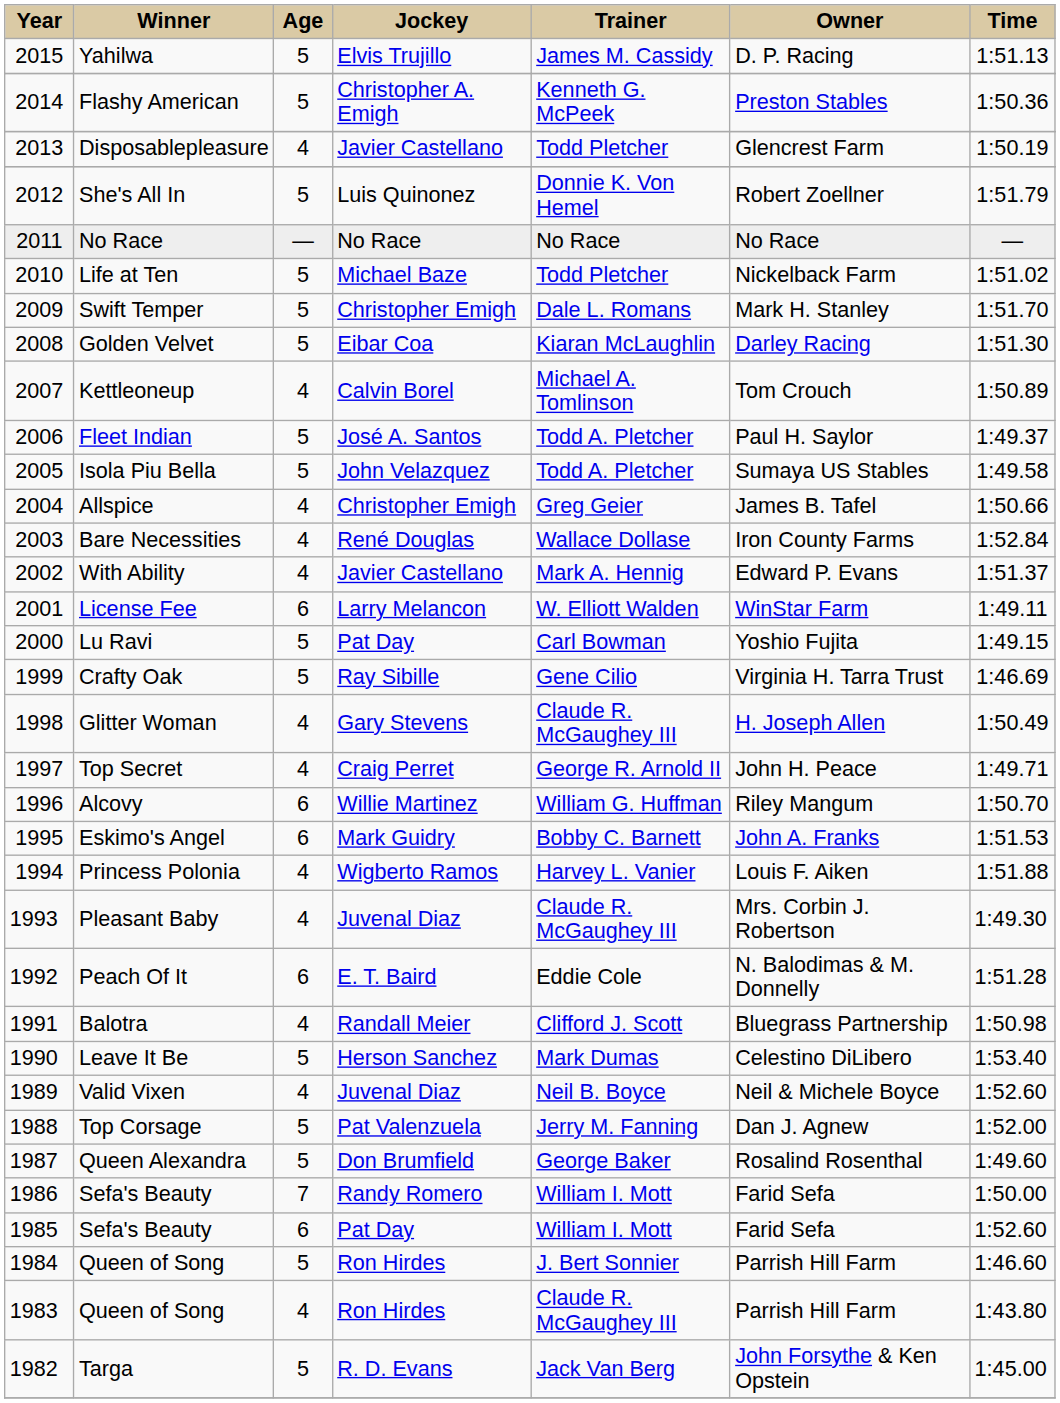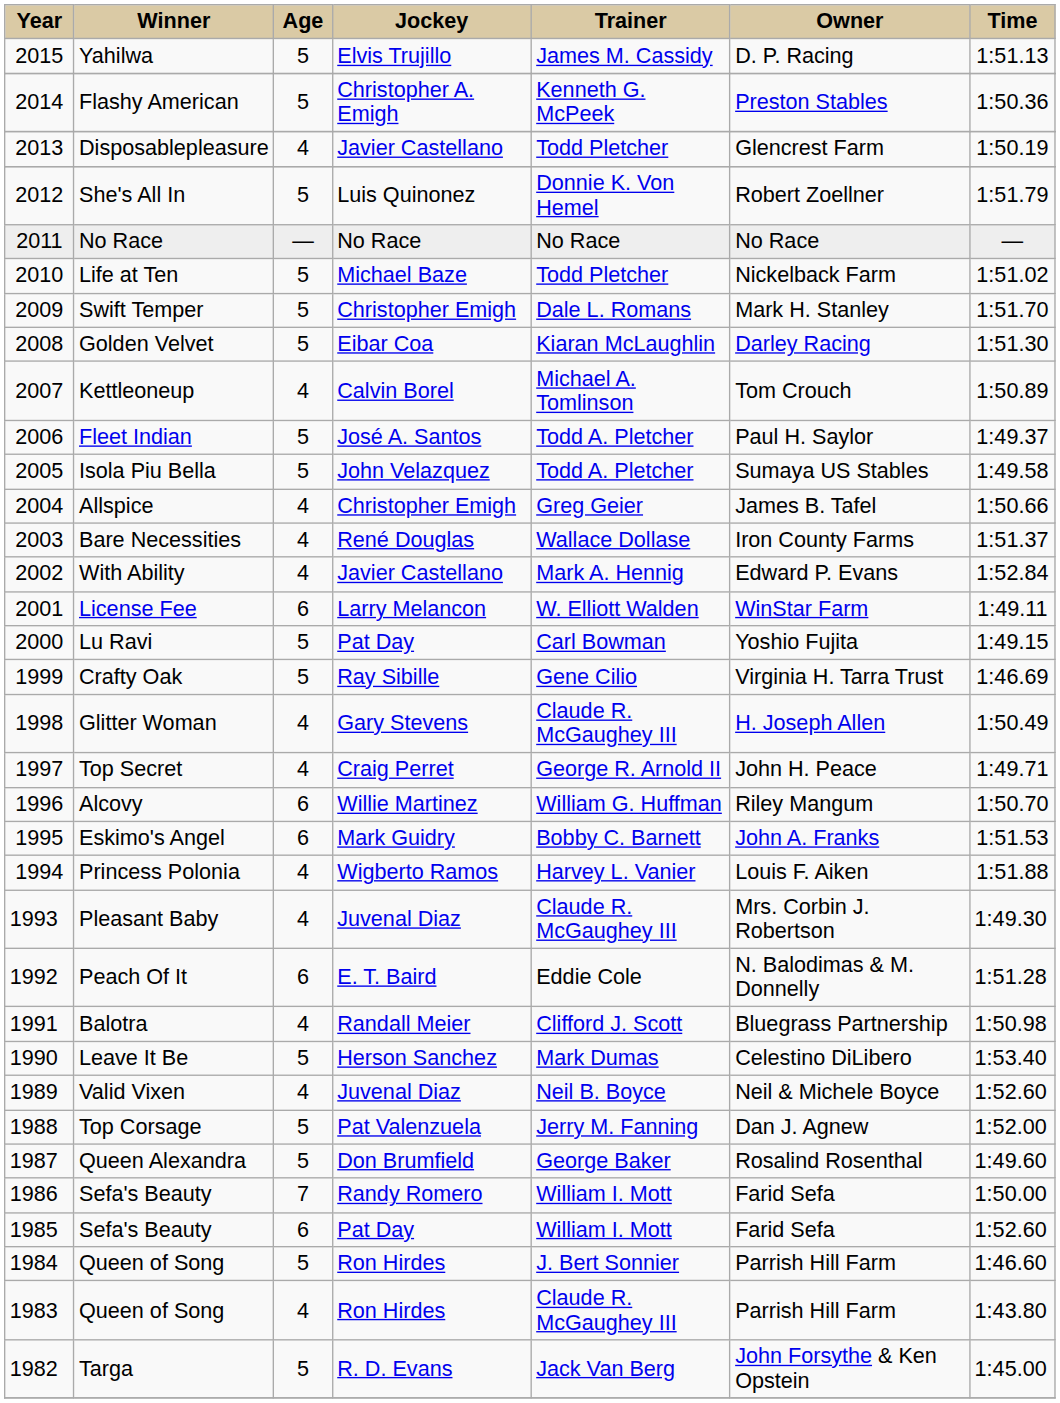Bare Necessities | Time: 1:52.84 -> 1:51.37
With Ability | Time: 1:51.37 -> 1:52.84
